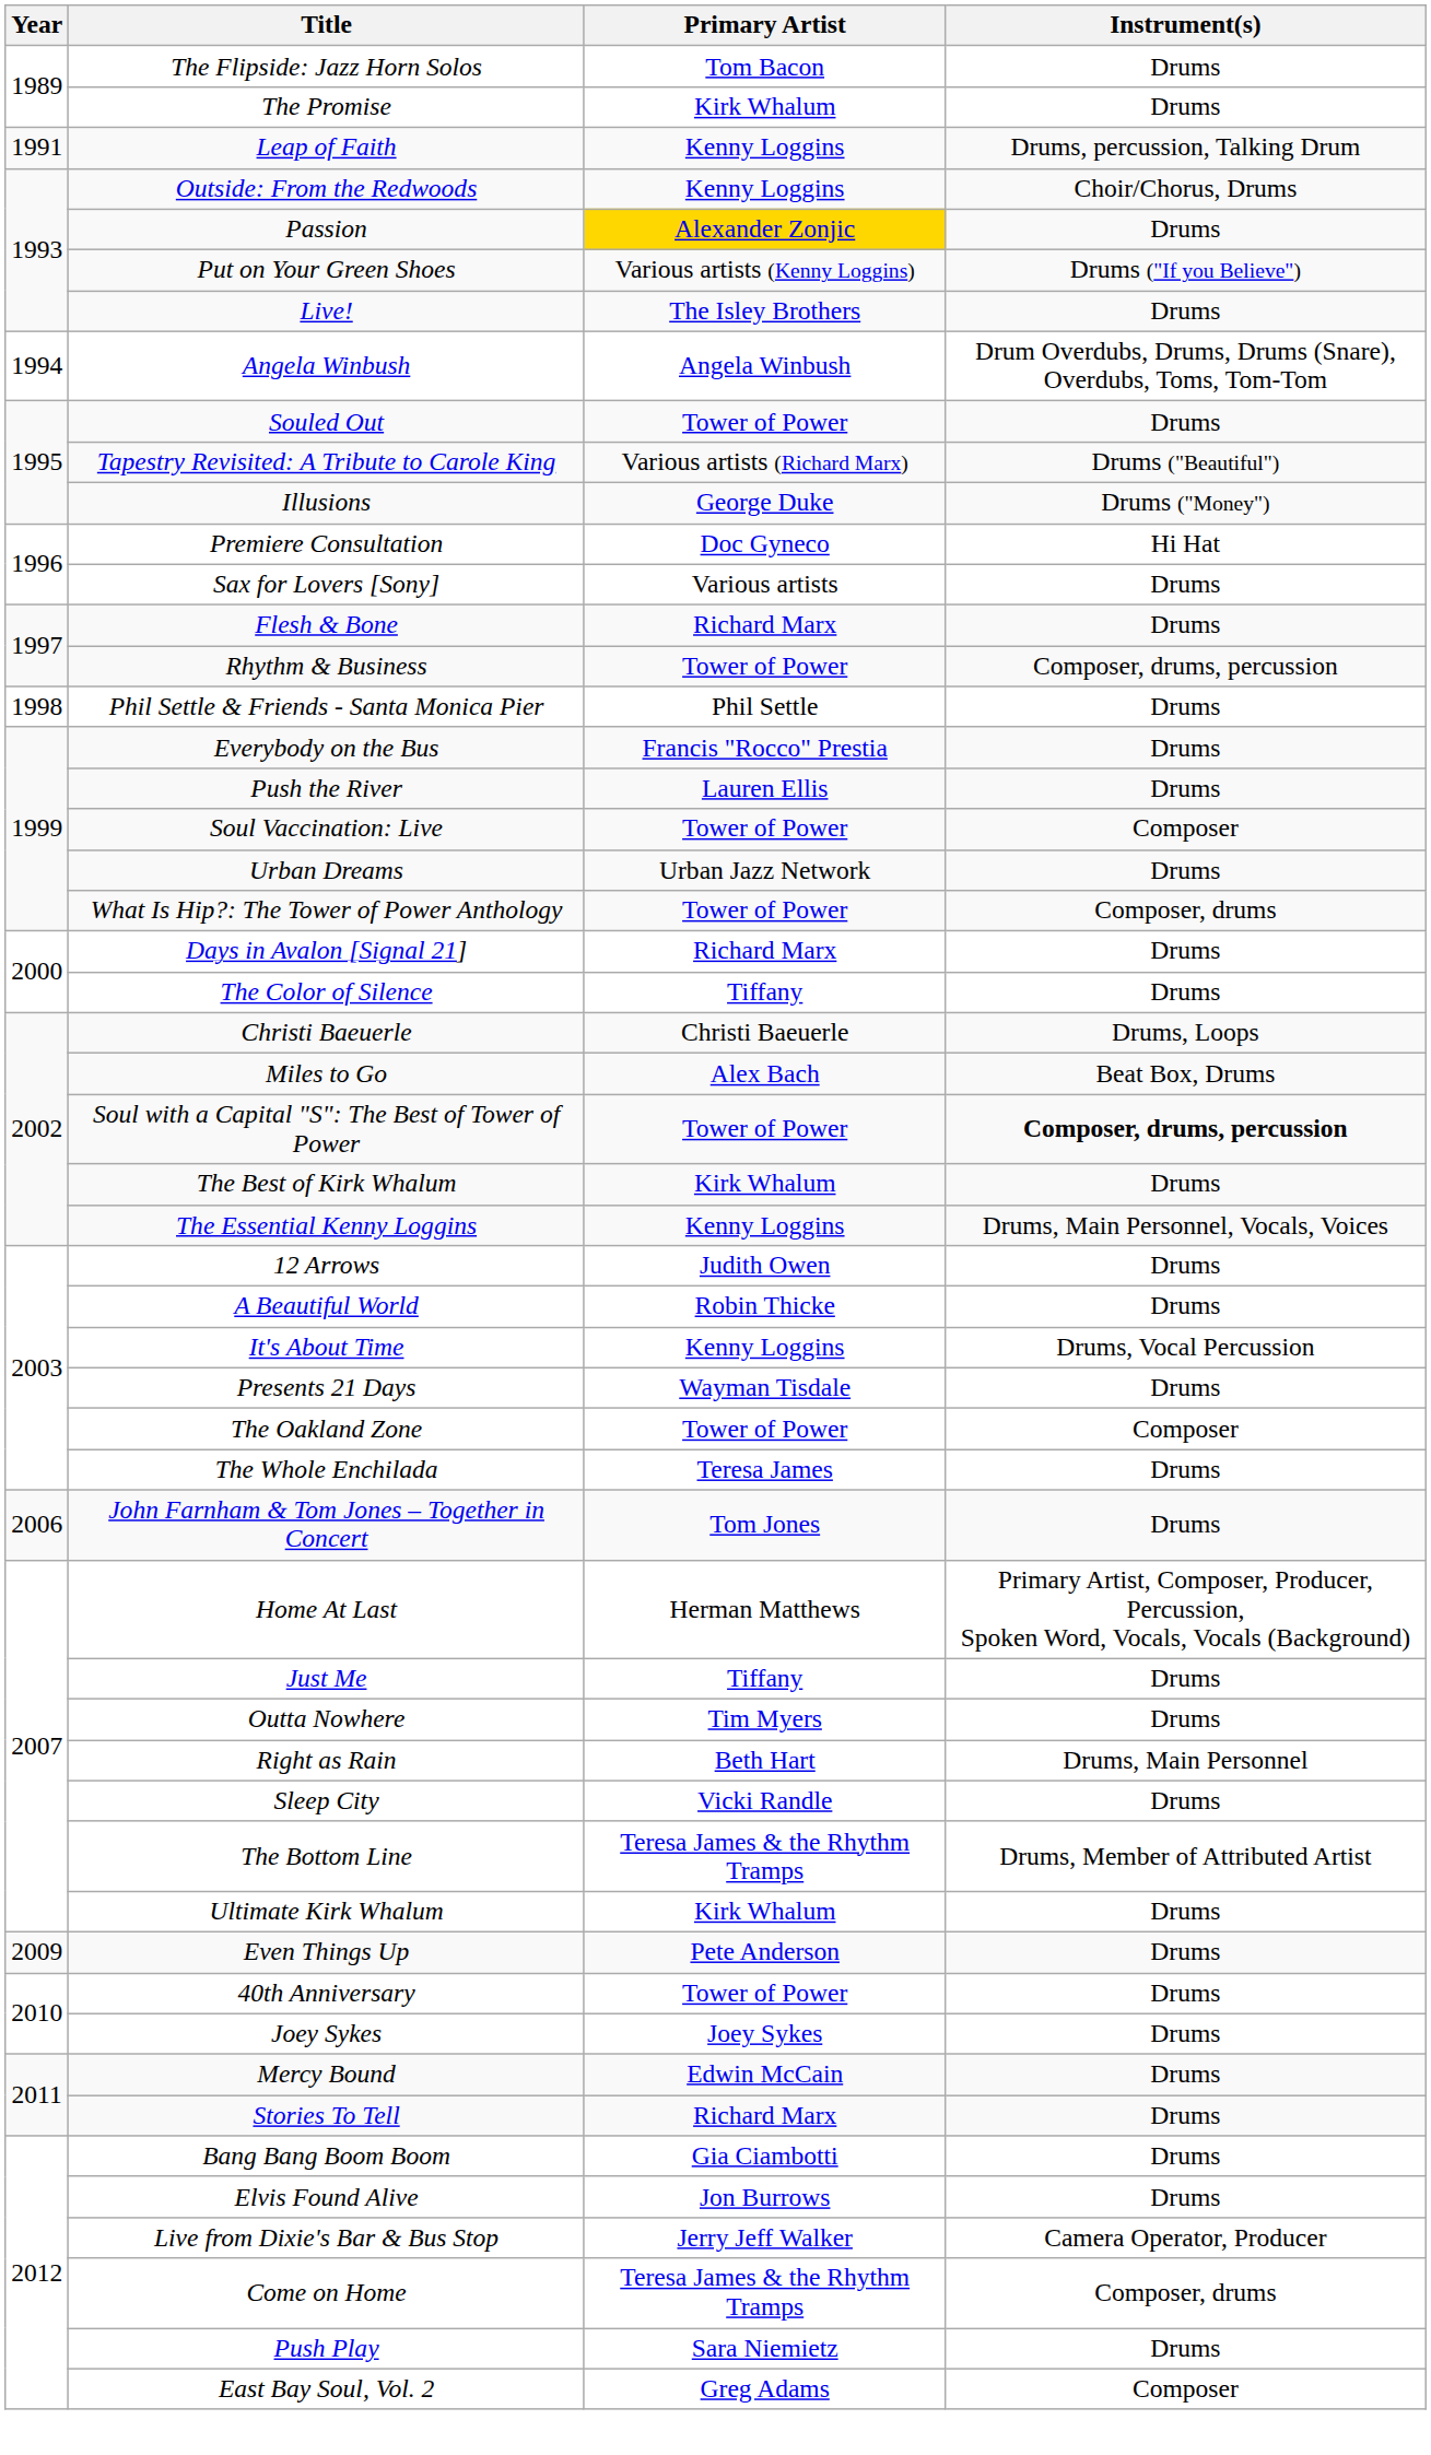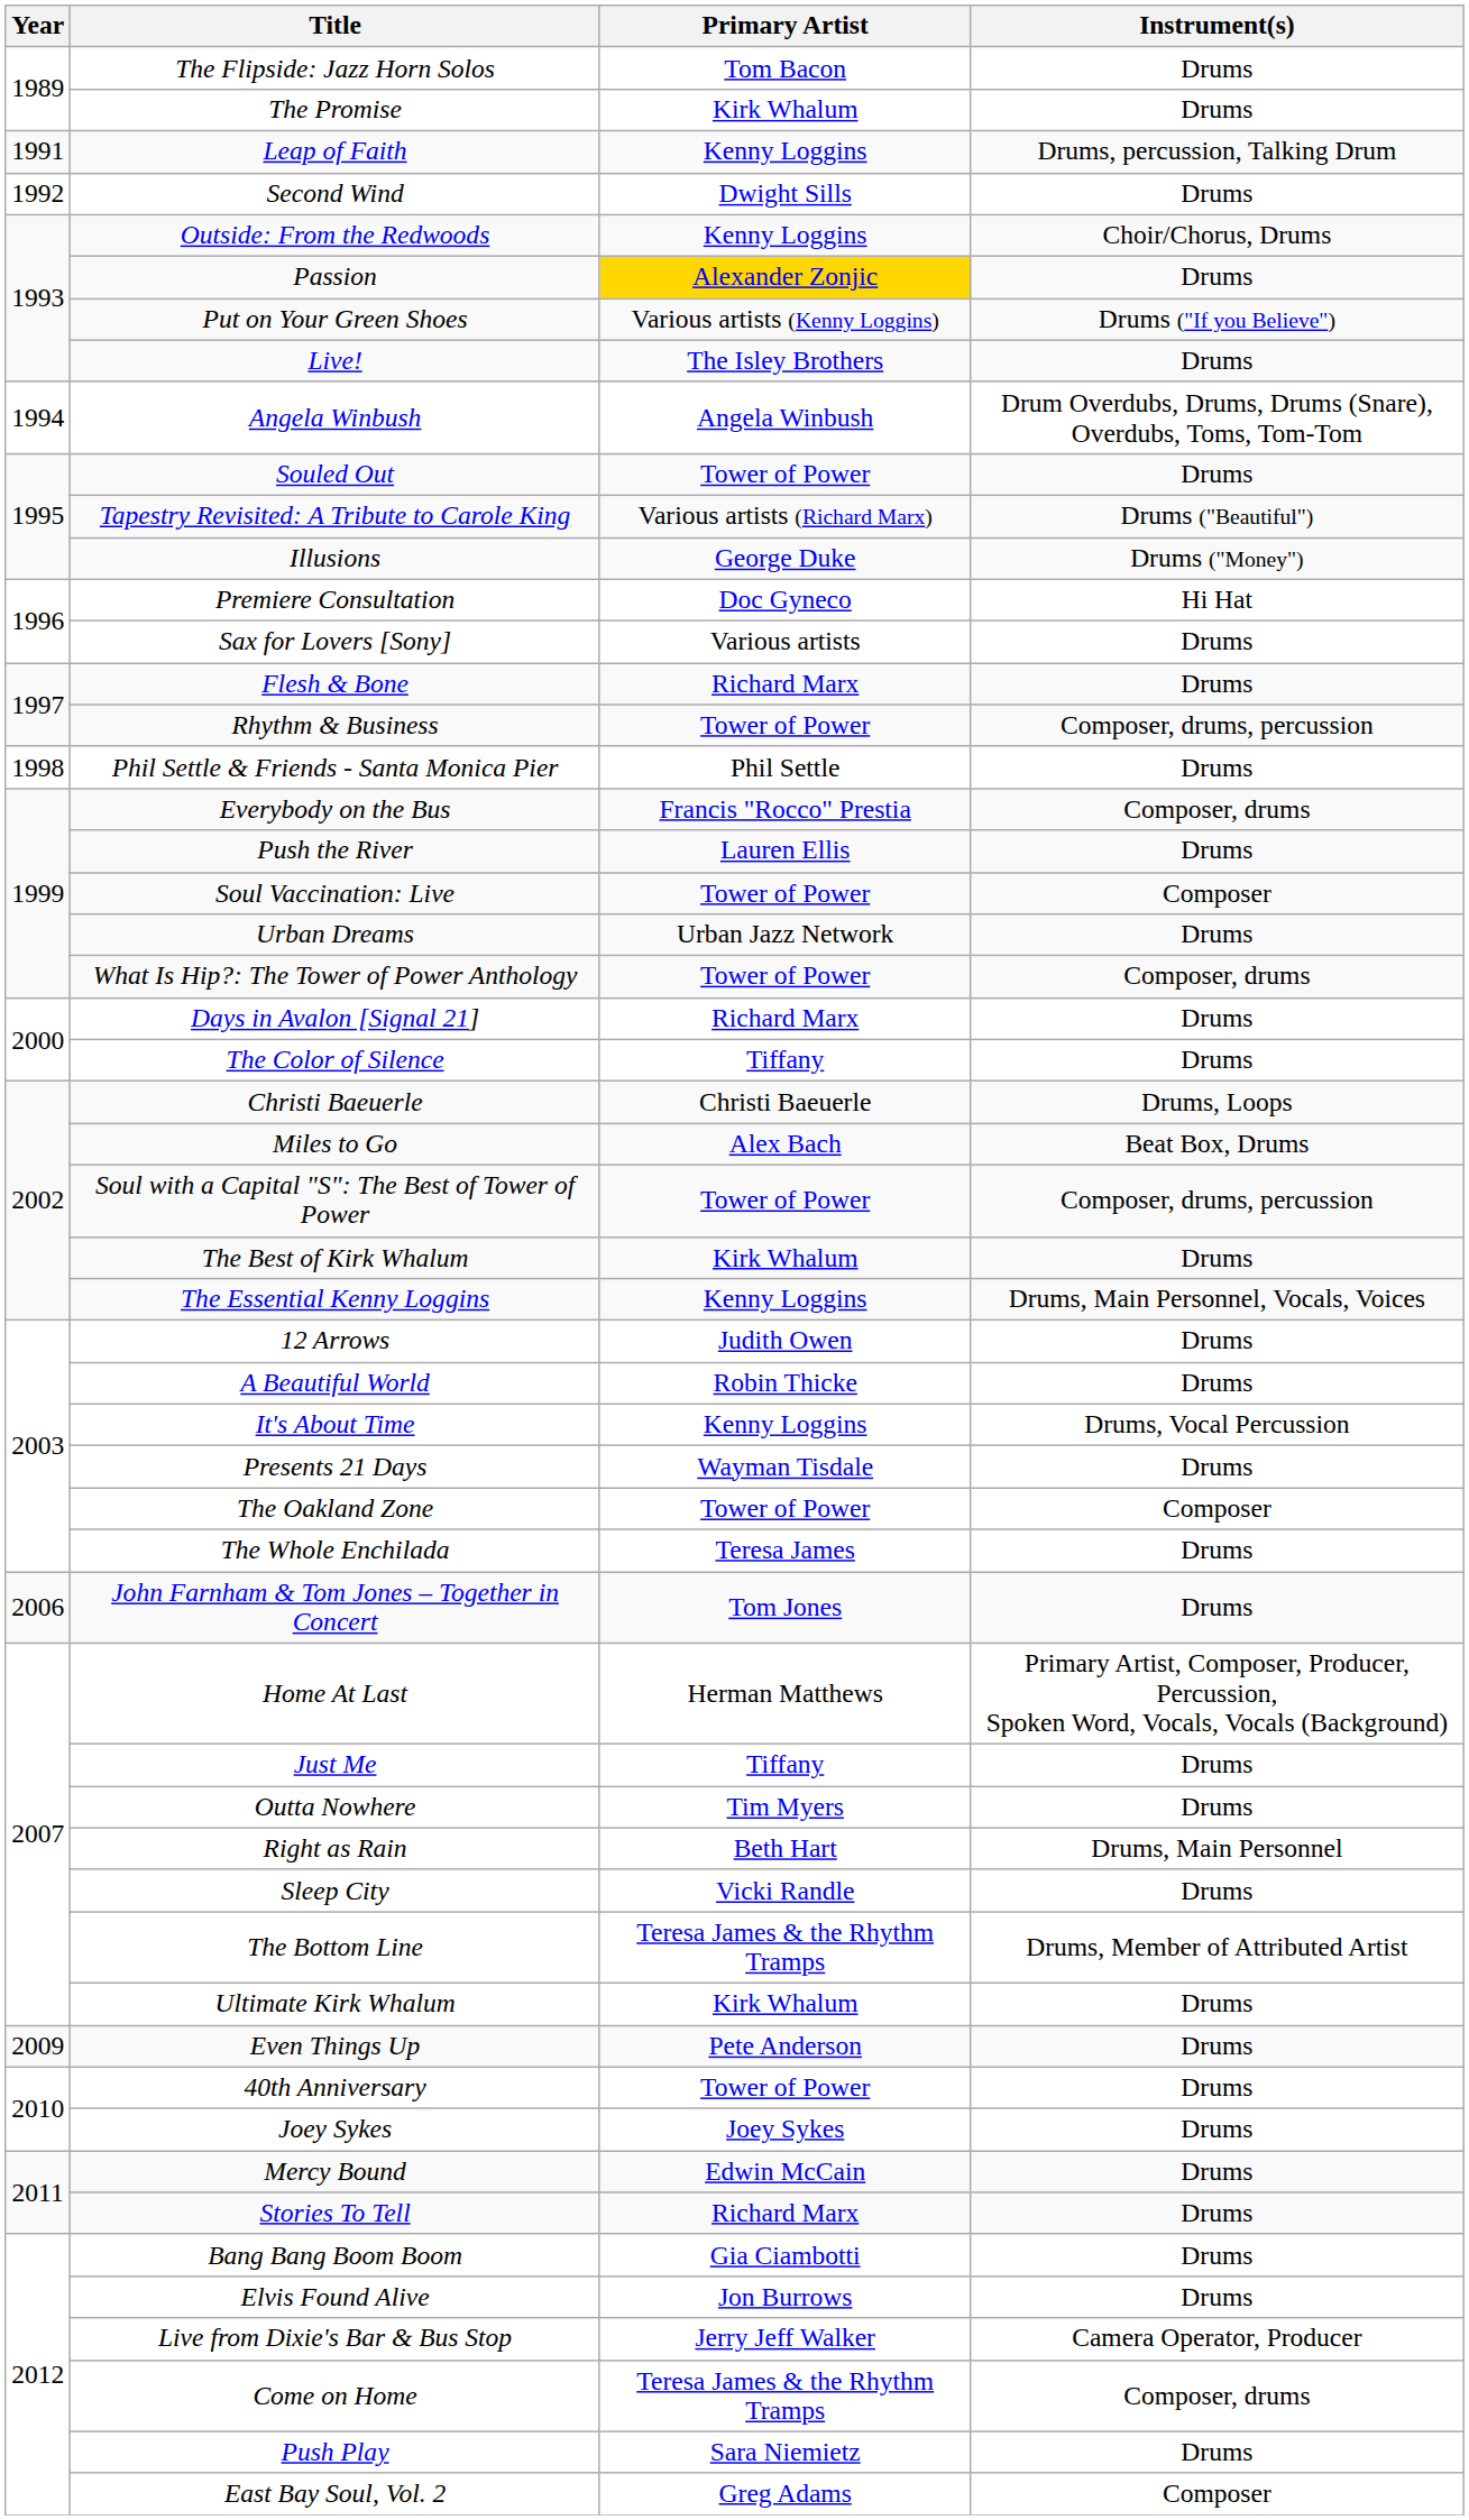+ row: 1992 | Second Wind | Dwight Sills | Drums
Everybody on the Bus | Instrument(s): Drums -> Composer, drums
Soul with a Capital "S": The Best of Tower of Power | Instrument(s): bold -> normal
